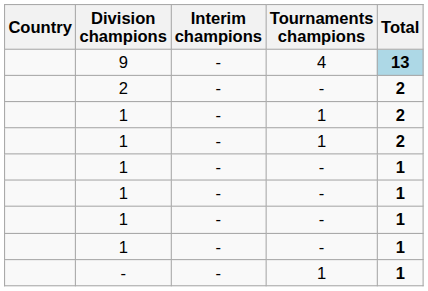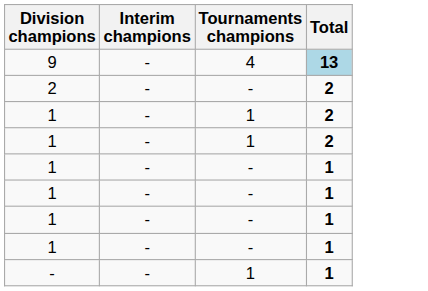- column: Country
